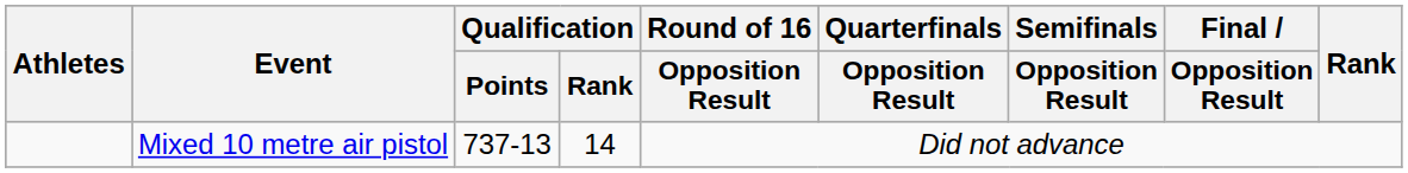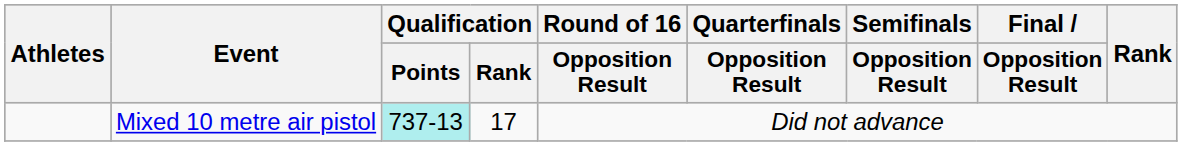Mixed 10 metre air pistol | Qualification / Points: no background -> paleturquoise background
Mixed 10 metre air pistol | Qualification / Rank: 14 -> 17
